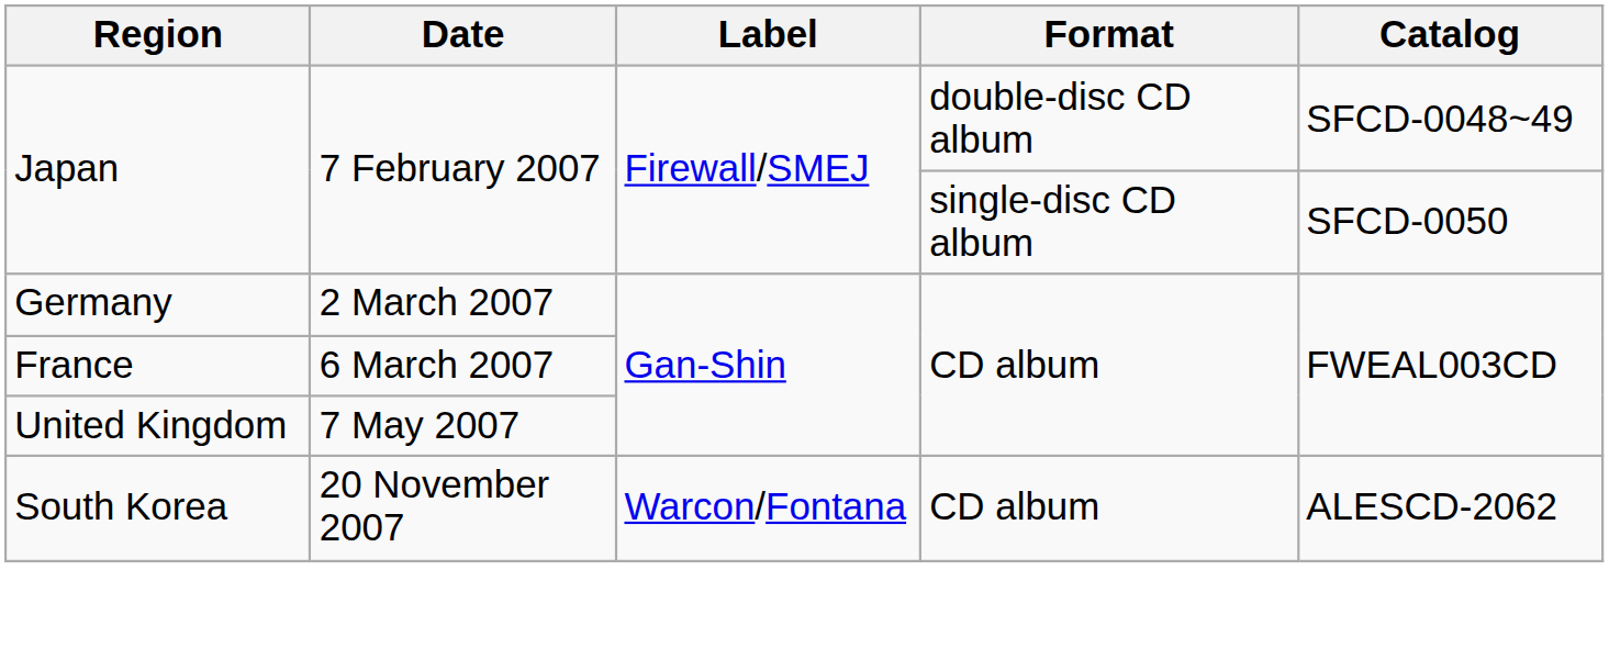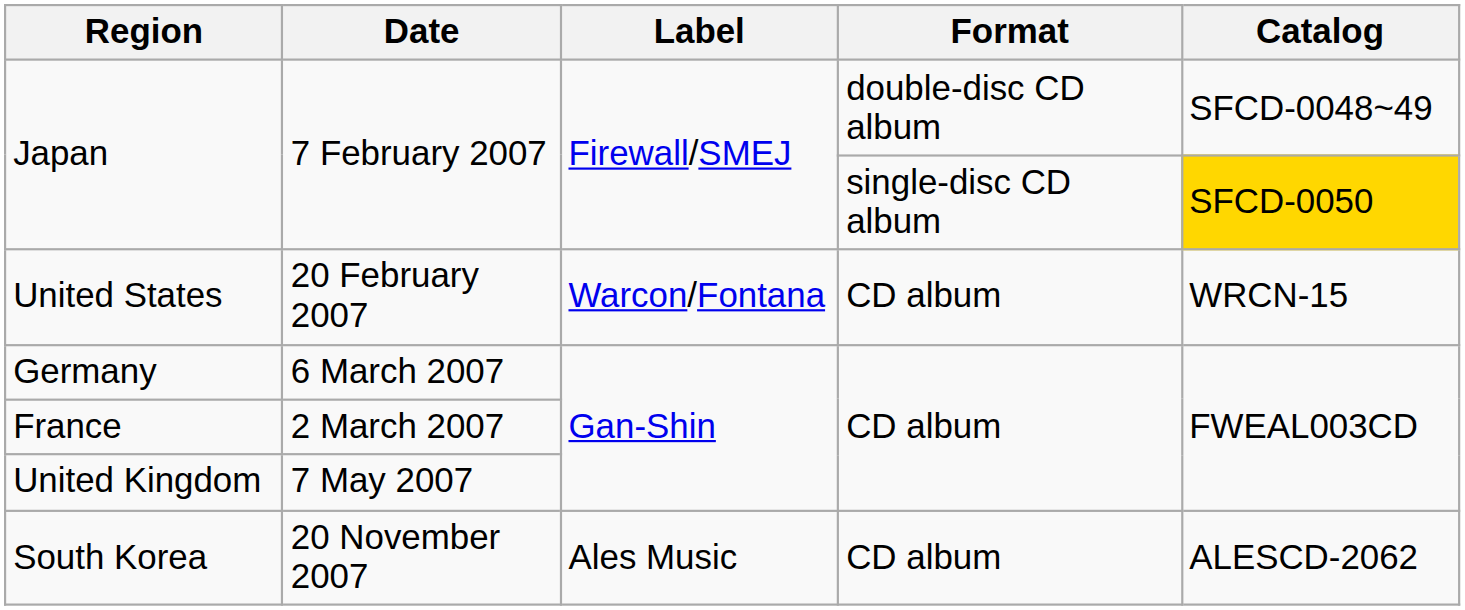Japan / single-disc CD album | Catalog: no background -> gold background
+ row: United States | 20 February 2007 | Warcon/Fontana | CD album | WRCN-15
Germany | Date: 2 March 2007 -> 6 March 2007
France | Date: 6 March 2007 -> 2 March 2007
South Korea | Label: Warcon/Fontana -> Ales Music
